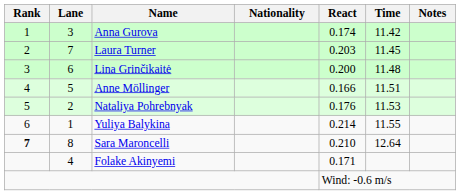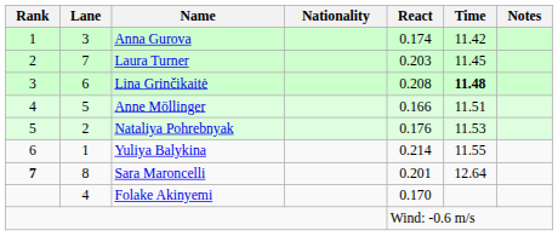Lina Grinčikaitė | React: 0.200 -> 0.208
Lina Grinčikaitė | Time: normal -> bold
Sara Maroncelli | React: 0.210 -> 0.201
Folake Akinyemi | React: 0.171 -> 0.170
